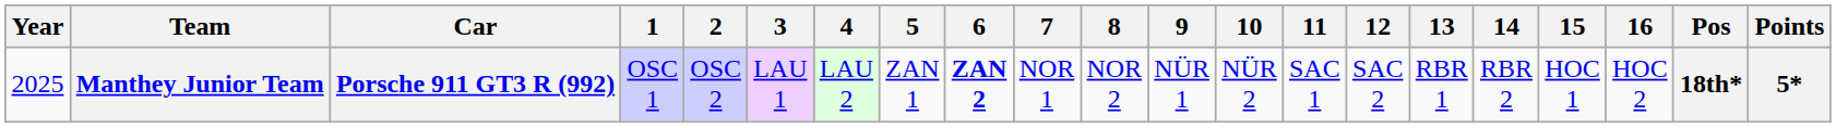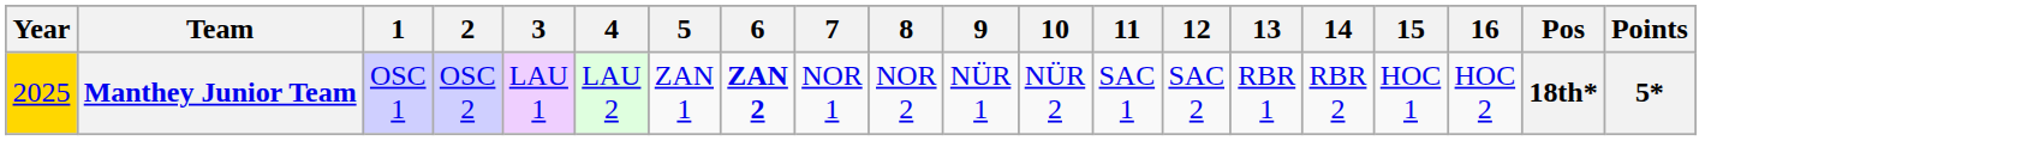- column: Car | Porsche 911 GT3 R (992)
Manthey Junior Team | Year: no background -> gold background
